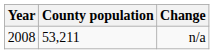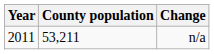n/a | Year: 2008 -> 2011
